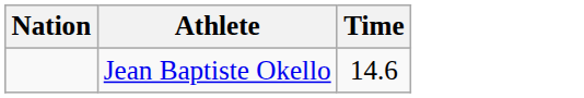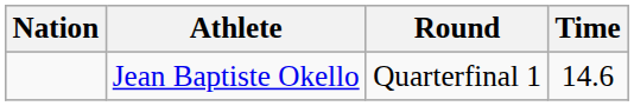+ column: Round | Quarterfinal 1
